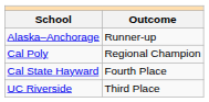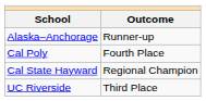Cal Poly | Outcome: Regional Champion -> Fourth Place
Cal State Hayward | Outcome: Fourth Place -> Regional Champion
